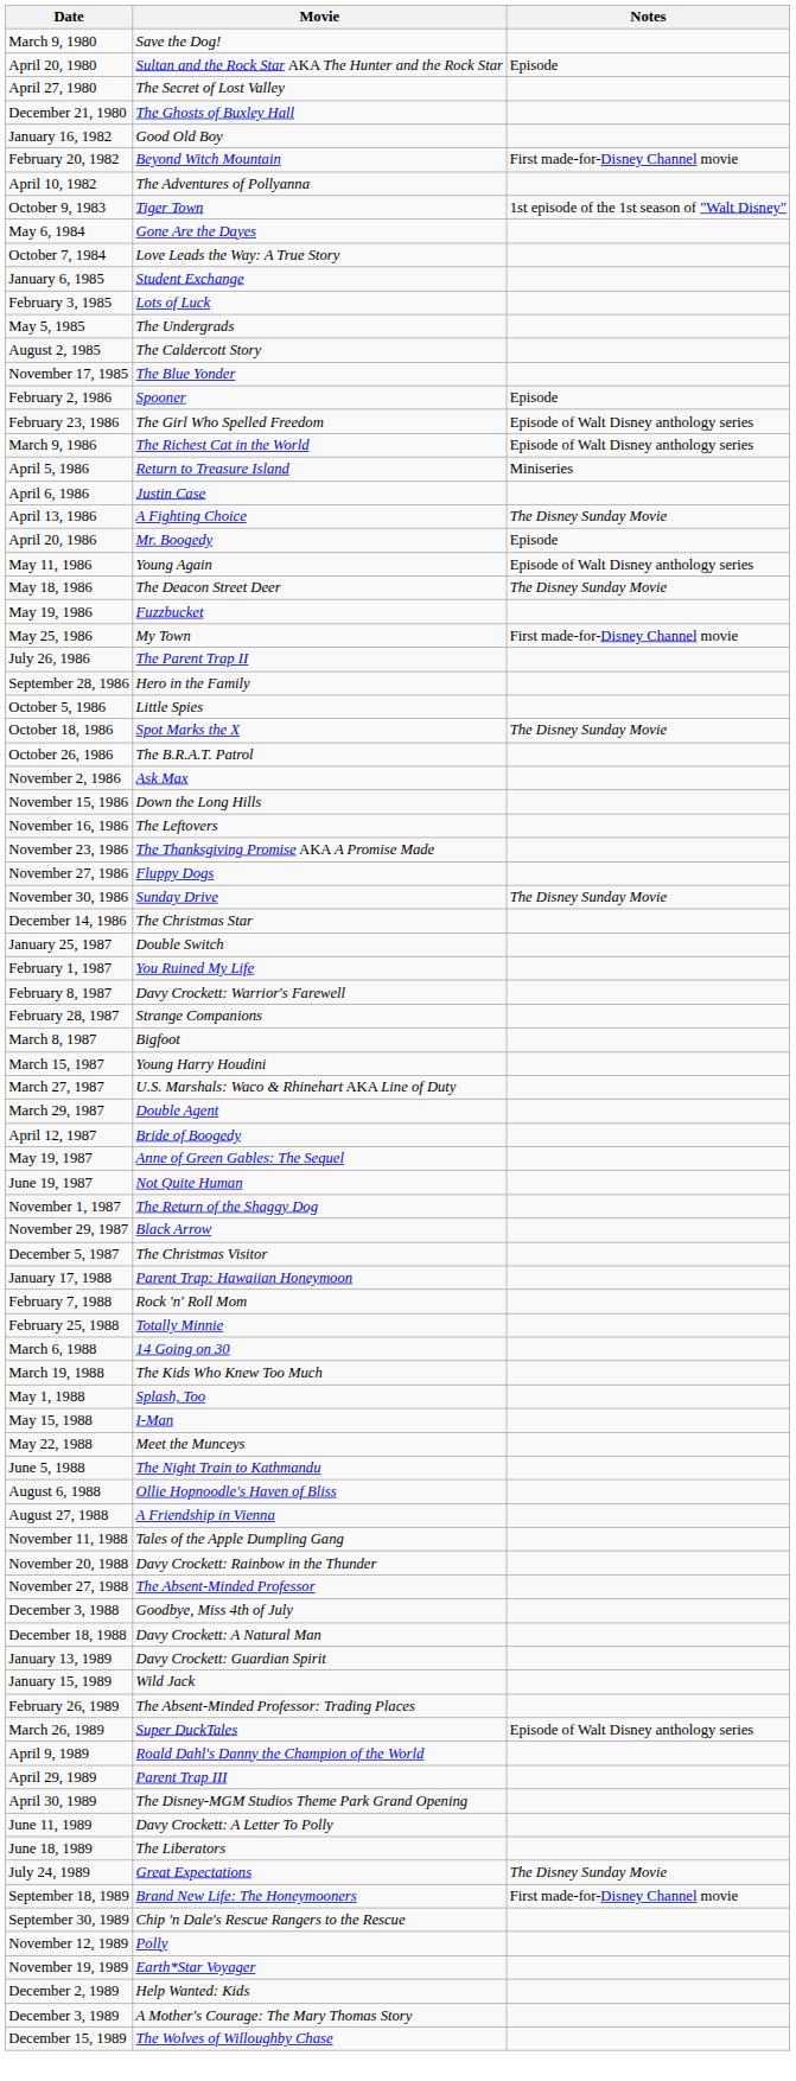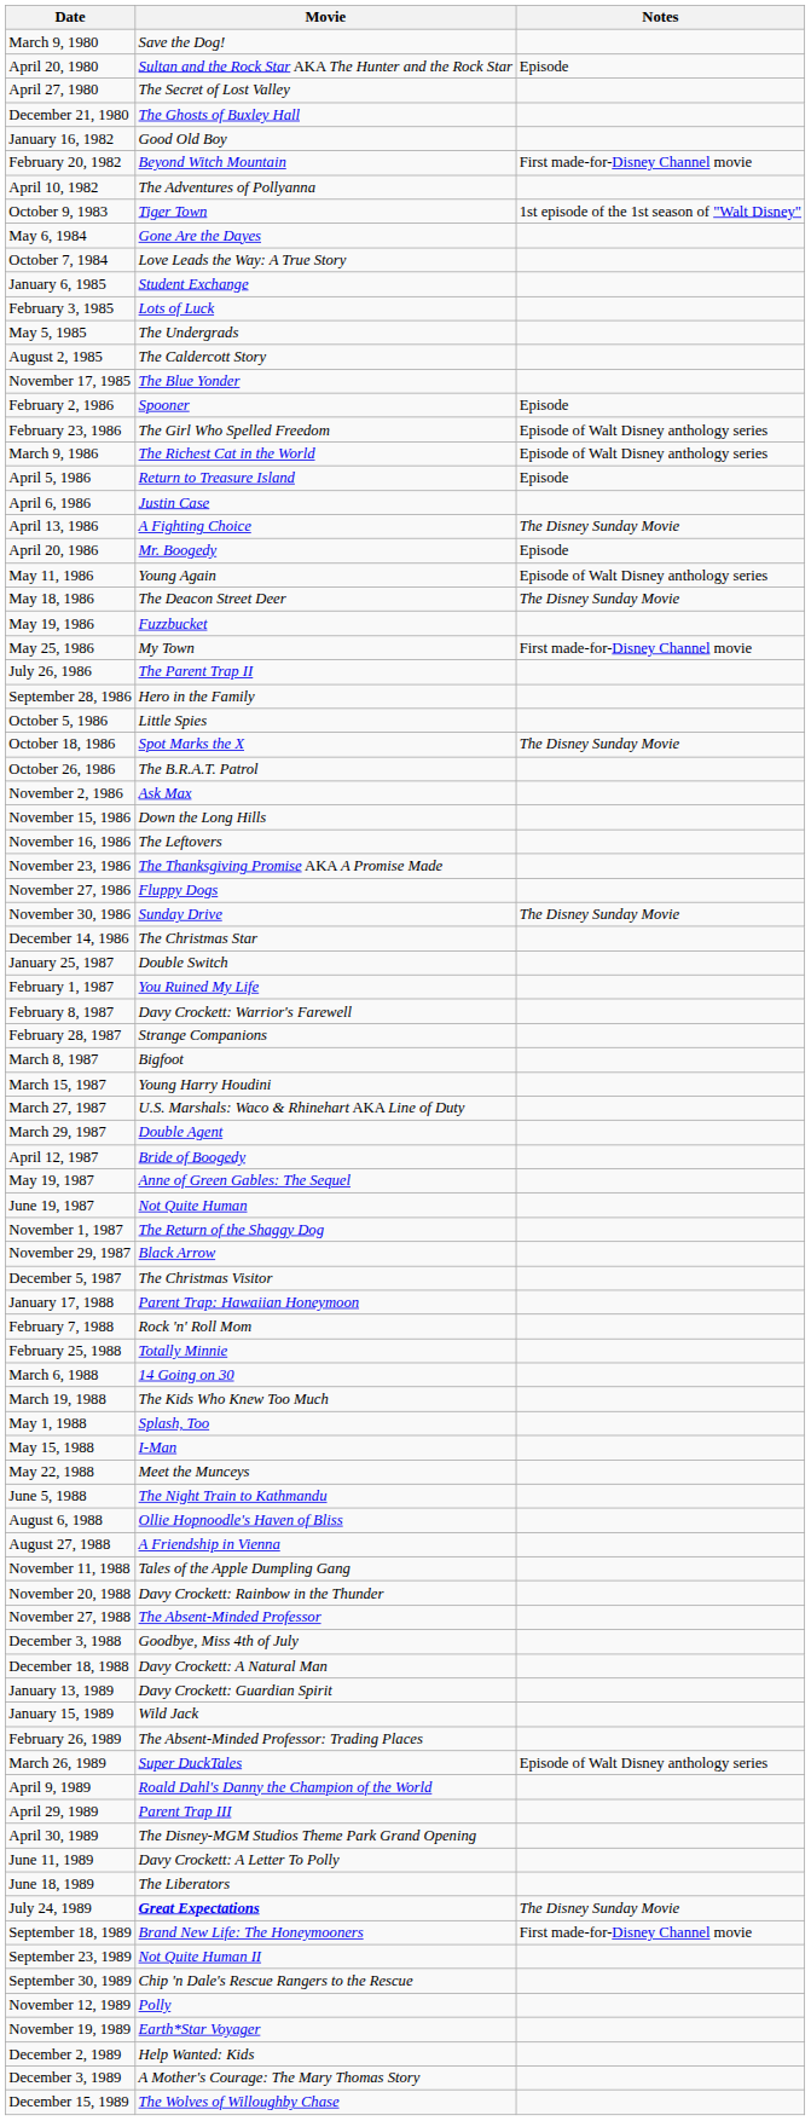April 5, 1986 | Notes: Miniseries -> Episode
July 24, 1989 | Movie: normal -> bold
+ row: September 23, 1989 | Not Quite Human II
